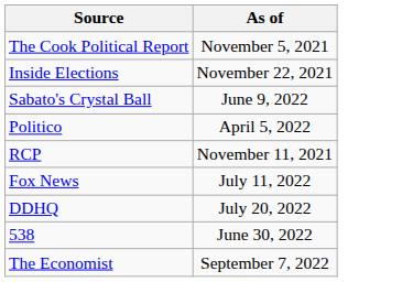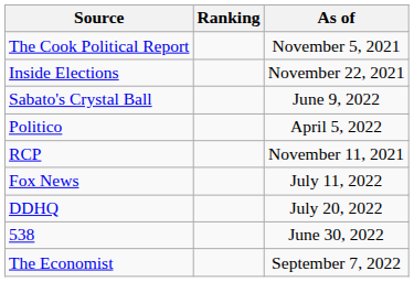+ column: Ranking
